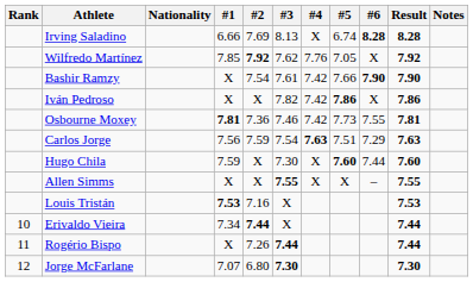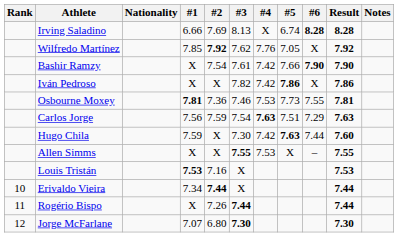Osbourne Moxey | #4: 7.42 -> 7.53
Hugo Chila | #4: X -> 7.42
Hugo Chila | #5: 7.60 -> 7.63
Allen Simms | #4: X -> 7.53
